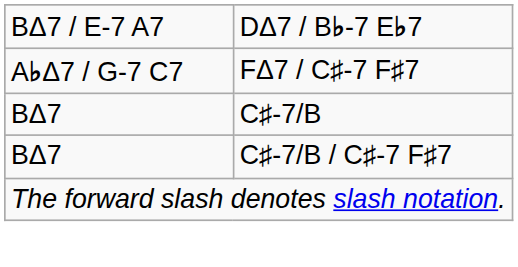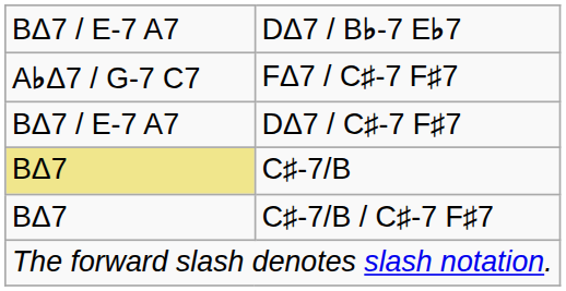+ row: BΔ7 / E-7 A7 | DΔ7 / C♯-7 F♯7
C♯-7/B | column 1: no background -> khaki background
